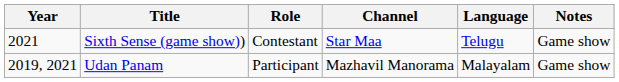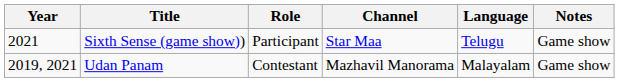Sixth Sense (game show)) | Role: Contestant -> Participant
Udan Panam | Role: Participant -> Contestant
